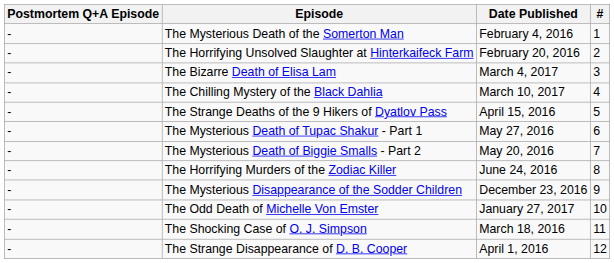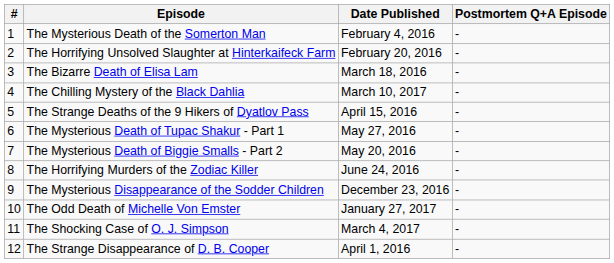columns swapped: # <-> Postmortem Q+A Episode
The Bizarre Death of Elisa Lam | Date Published: March 4, 2017 -> March 18, 2016
The Shocking Case of O. J. Simpson | Date Published: March 18, 2016 -> March 4, 2017
